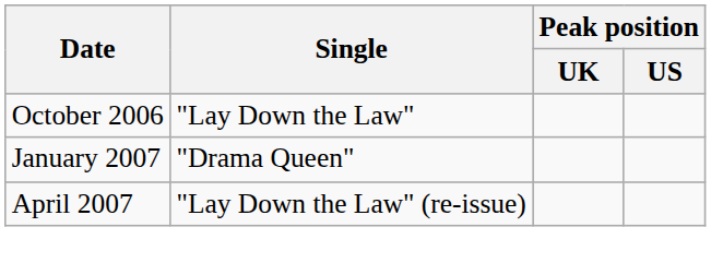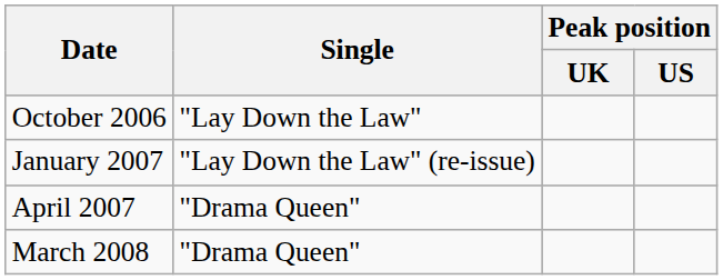January 2007 | Single: "Drama Queen" -> "Lay Down the Law" (re-issue)
April 2007 | Single: "Lay Down the Law" (re-issue) -> "Drama Queen"
+ row: March 2008 | "Drama Queen"
